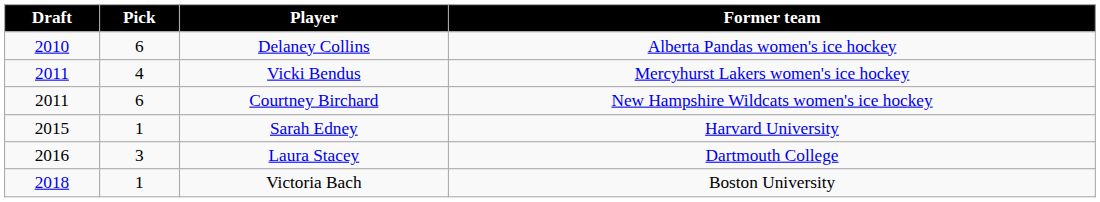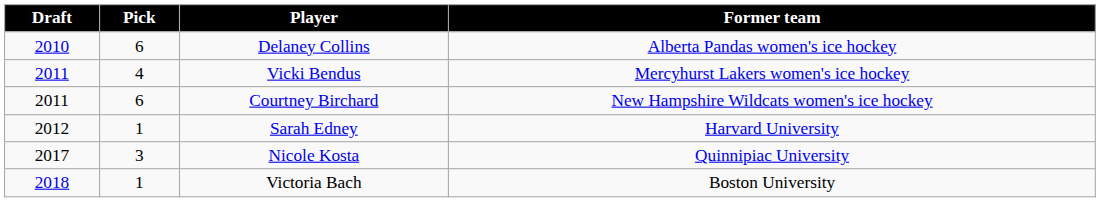Sarah Edney | Draft: 2015 -> 2012
- row: 2016 | 3 | Laura Stacey | Dartmouth College
+ row: 2017 | 3 | Nicole Kosta | Quinnipiac University
